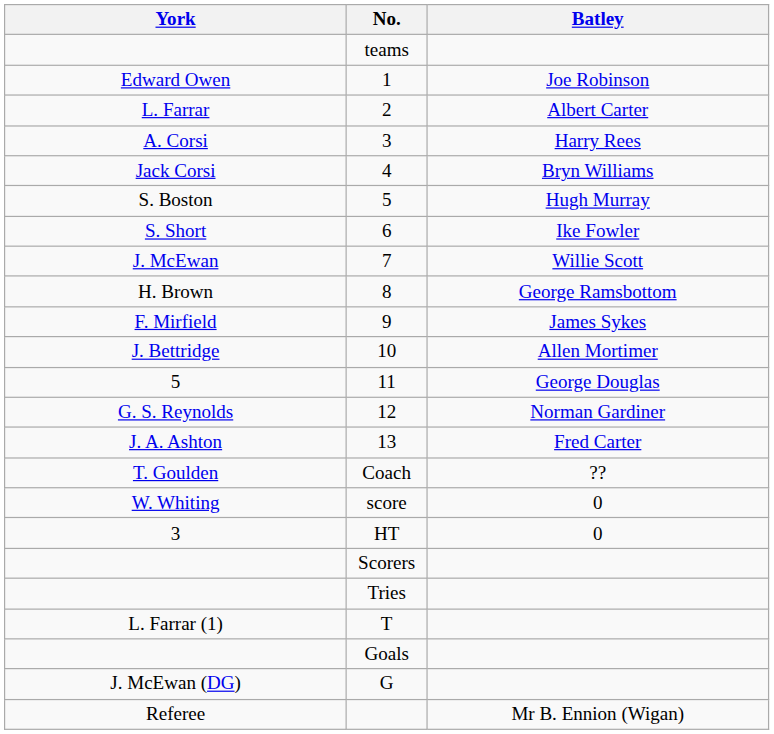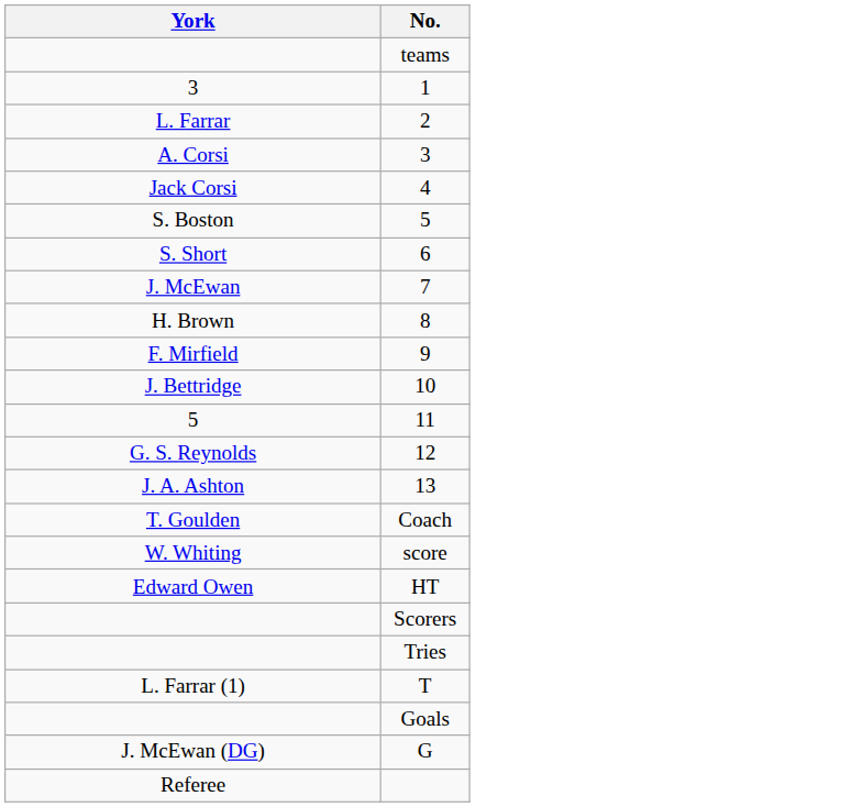- column: Batley | Joe Robinson | Albert Carter | Harry Rees | Bryn Williams | Hugh Murray | Ike Fowler | Willie Scott | George Ramsbottom | James Sykes | Allen Mortimer | George Douglas | Norman Gardiner | Fred Carter | ?? | 0 | 0 | Mr B. Ennion (Wigan)
1 | York: Edward Owen -> 3
HT | York: 3 -> Edward Owen
